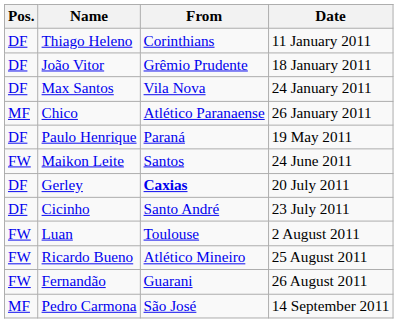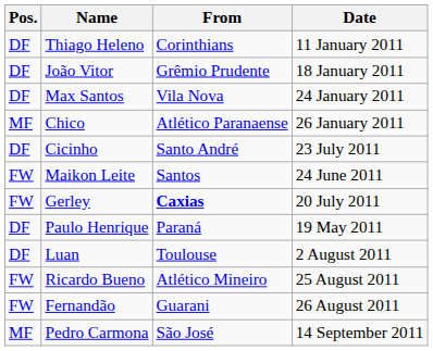rows swapped: Paulo Henrique <-> Cicinho
Gerley | Pos.: DF -> FW
Luan | Pos.: FW -> DF
